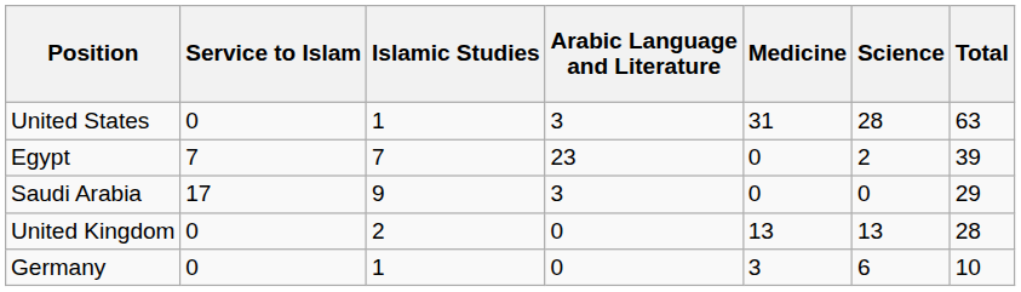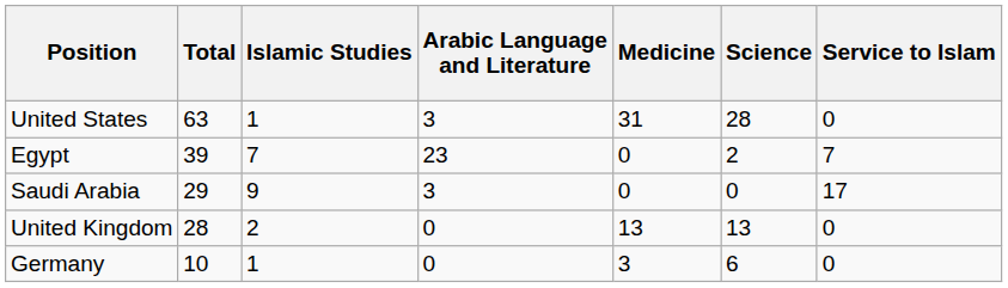columns swapped: Service to Islam <-> Total
